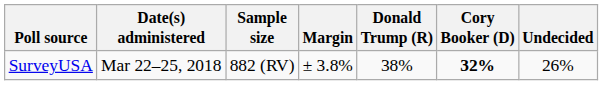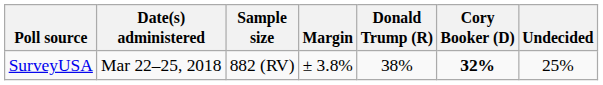SurveyUSA | Undecided: 26% -> 25%
